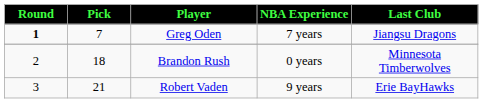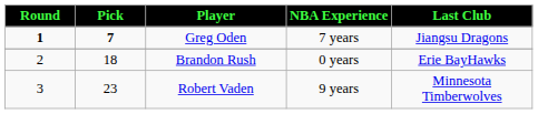Greg Oden | Pick: normal -> bold
Brandon Rush | Last Club: Minnesota Timberwolves -> Erie BayHawks
Robert Vaden | Pick: 21 -> 23
Robert Vaden | Last Club: Erie BayHawks -> Minnesota Timberwolves
